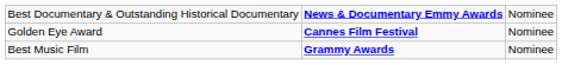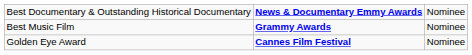rows swapped: Best Music Film <-> Golden Eye Award
